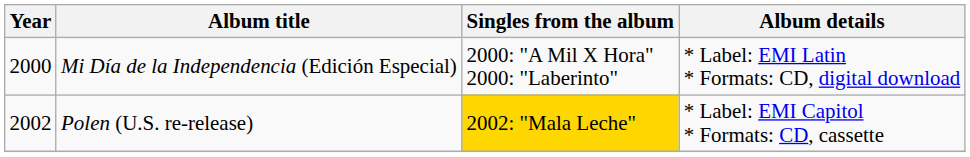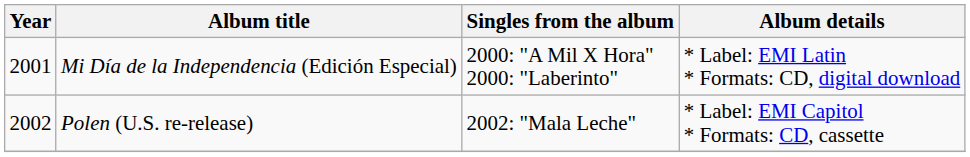Mi Día de la Independencia (Edición Especial) | Year: 2000 -> 2001
Polen (U.S. re-release) | Singles from the album: gold background -> no background
